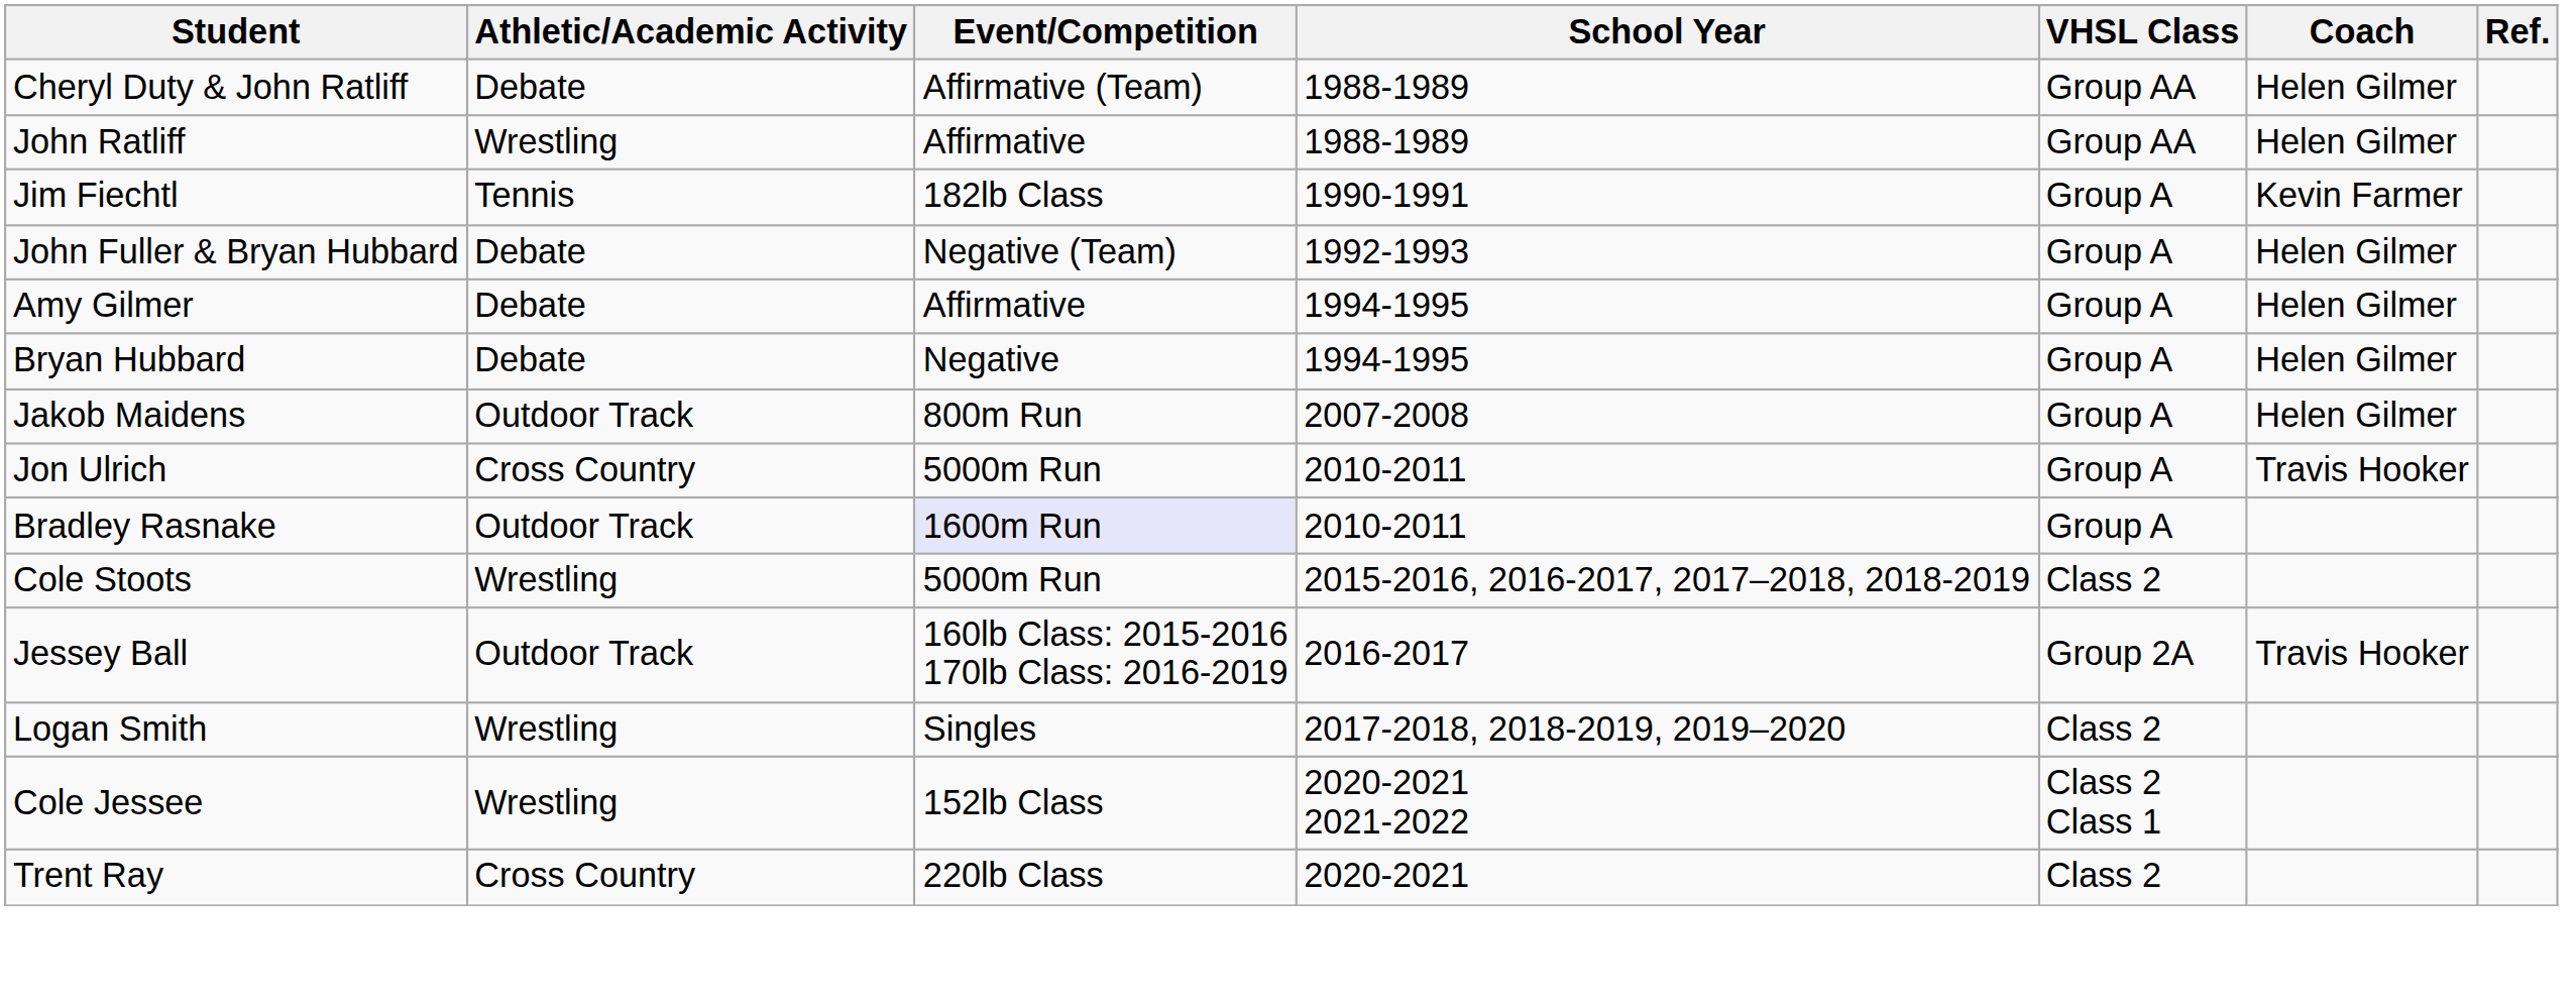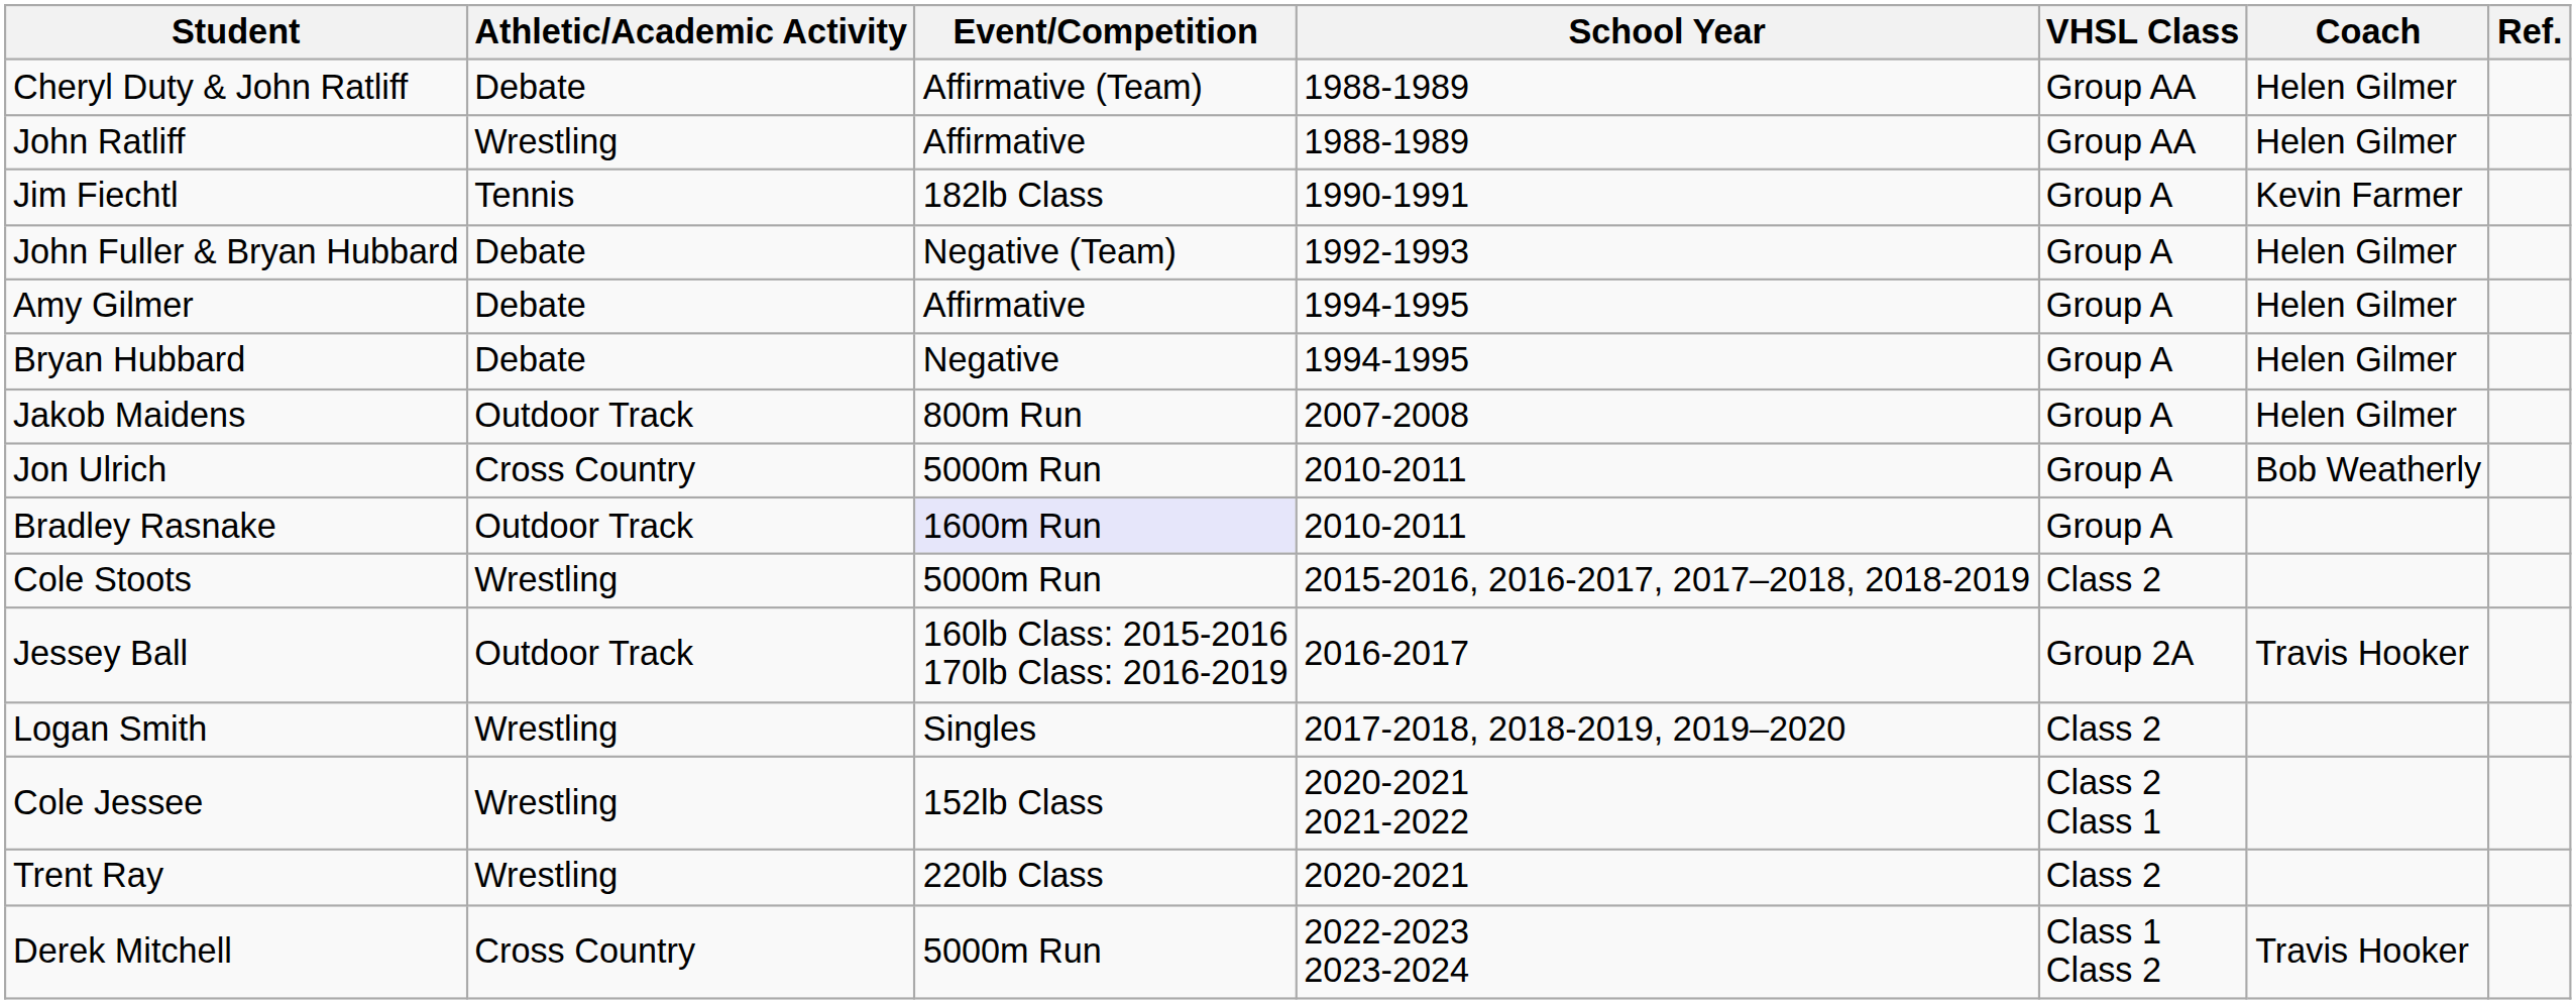Jon Ulrich | Coach: Travis Hooker -> Bob Weatherly
Trent Ray | Athletic/Academic Activity: Cross Country -> Wrestling
+ row: Derek Mitchell | Cross Country | 5000m Run | 2022-2023 2023-2024 | Class 1 Class 2 | Travis Hooker
